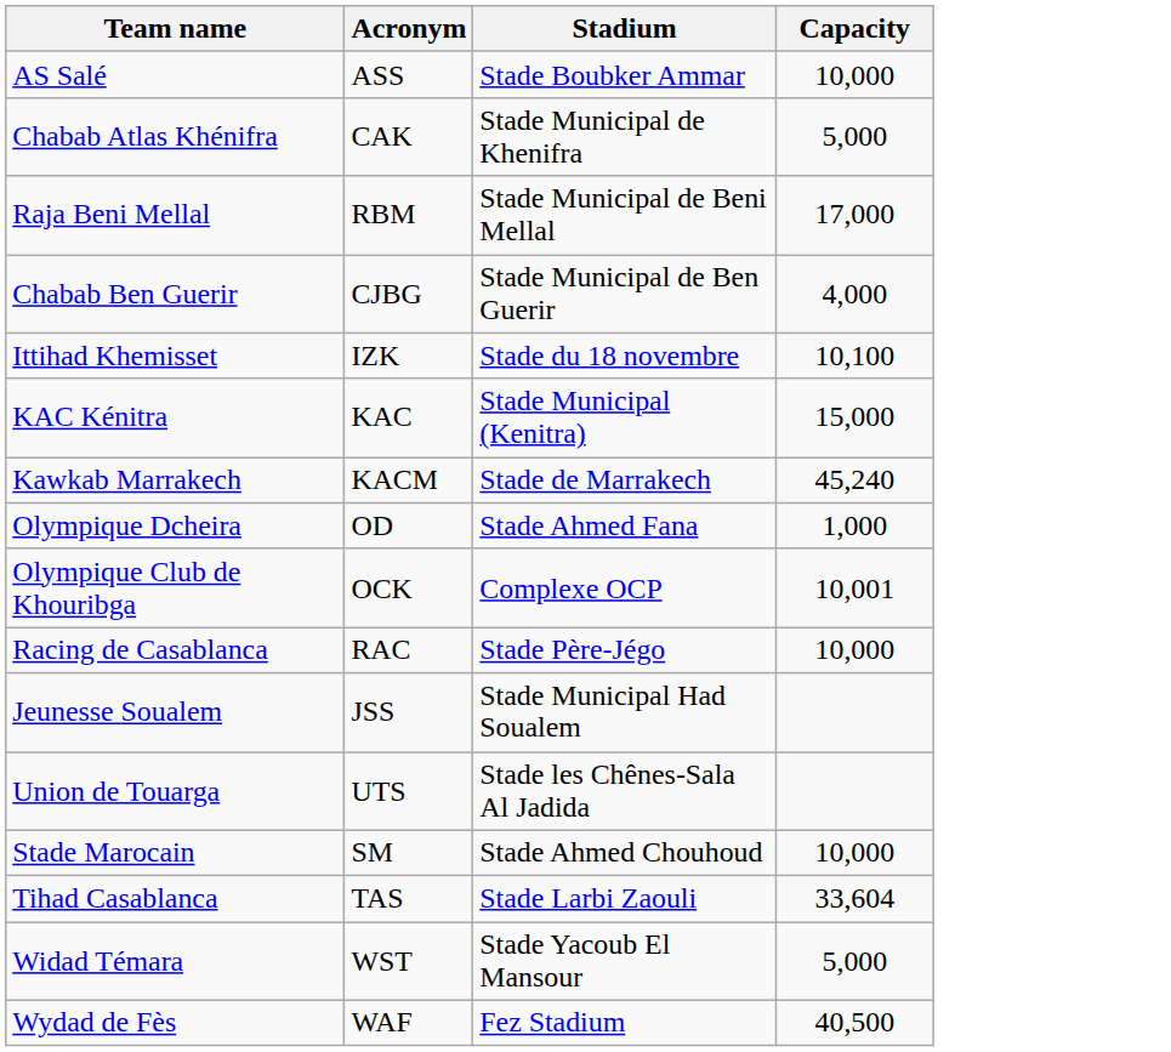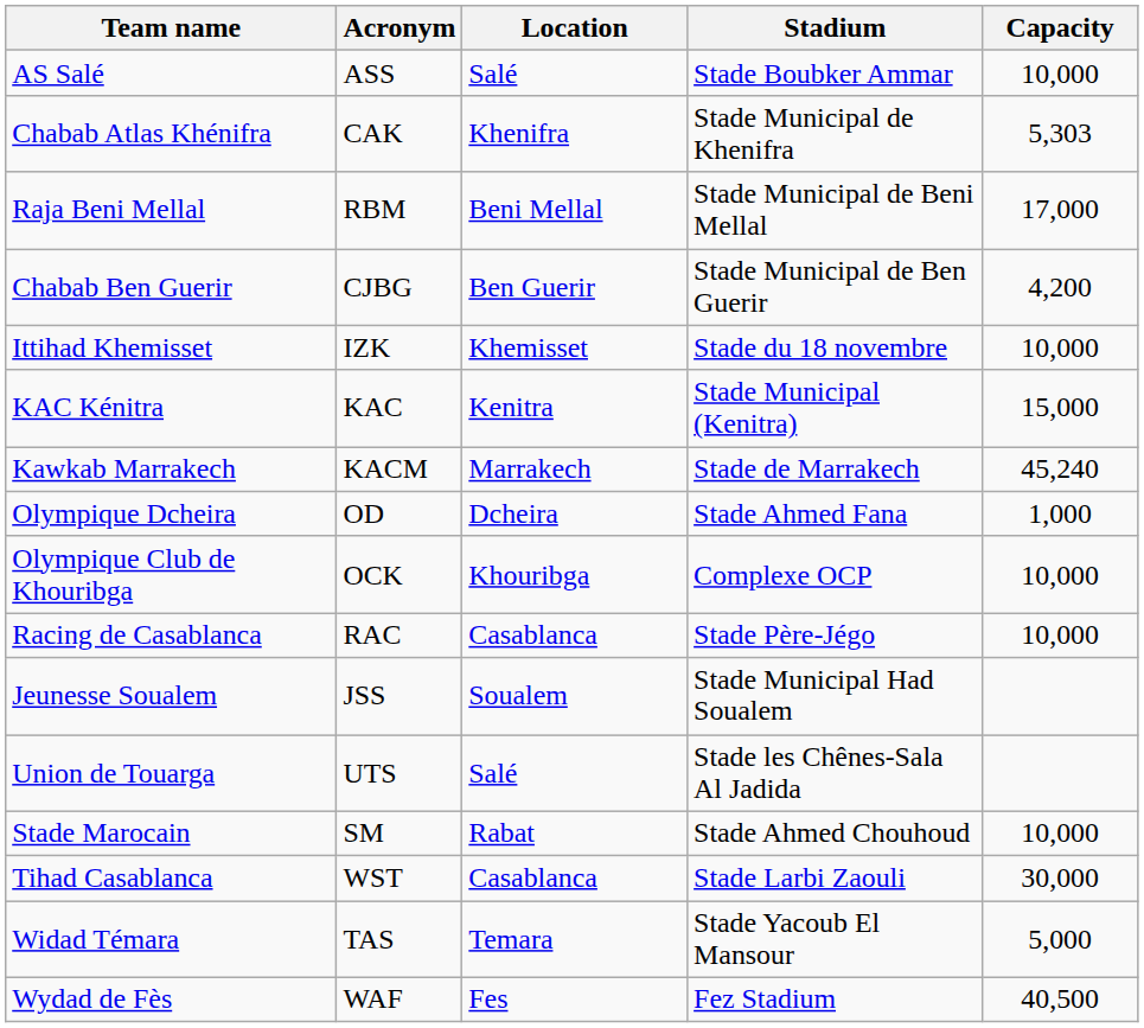+ column: Location | Salé | Khenifra | Beni Mellal | Ben Guerir | Khemisset | Kenitra | Marrakech | Dcheira | Khouribga | Casablanca | Soualem | Salé | Rabat | Casablanca | Temara | Fes
Chabab Atlas Khénifra | Capacity: 5,000 -> 5,303
Chabab Ben Guerir | Capacity: 4,000 -> 4,200
Ittihad Khemisset | Capacity: 10,100 -> 10,000
Olympique Club de Khouribga | Capacity: 10,001 -> 10,000
Tihad Casablanca | Acronym: TAS -> WST
Tihad Casablanca | Capacity: 33,604 -> 30,000
Widad Témara | Acronym: WST -> TAS
